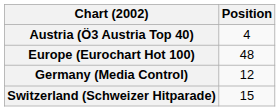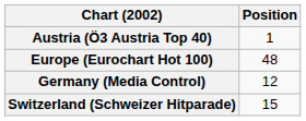Austria (Ö3 Austria Top 40) | Position: 4 -> 1
